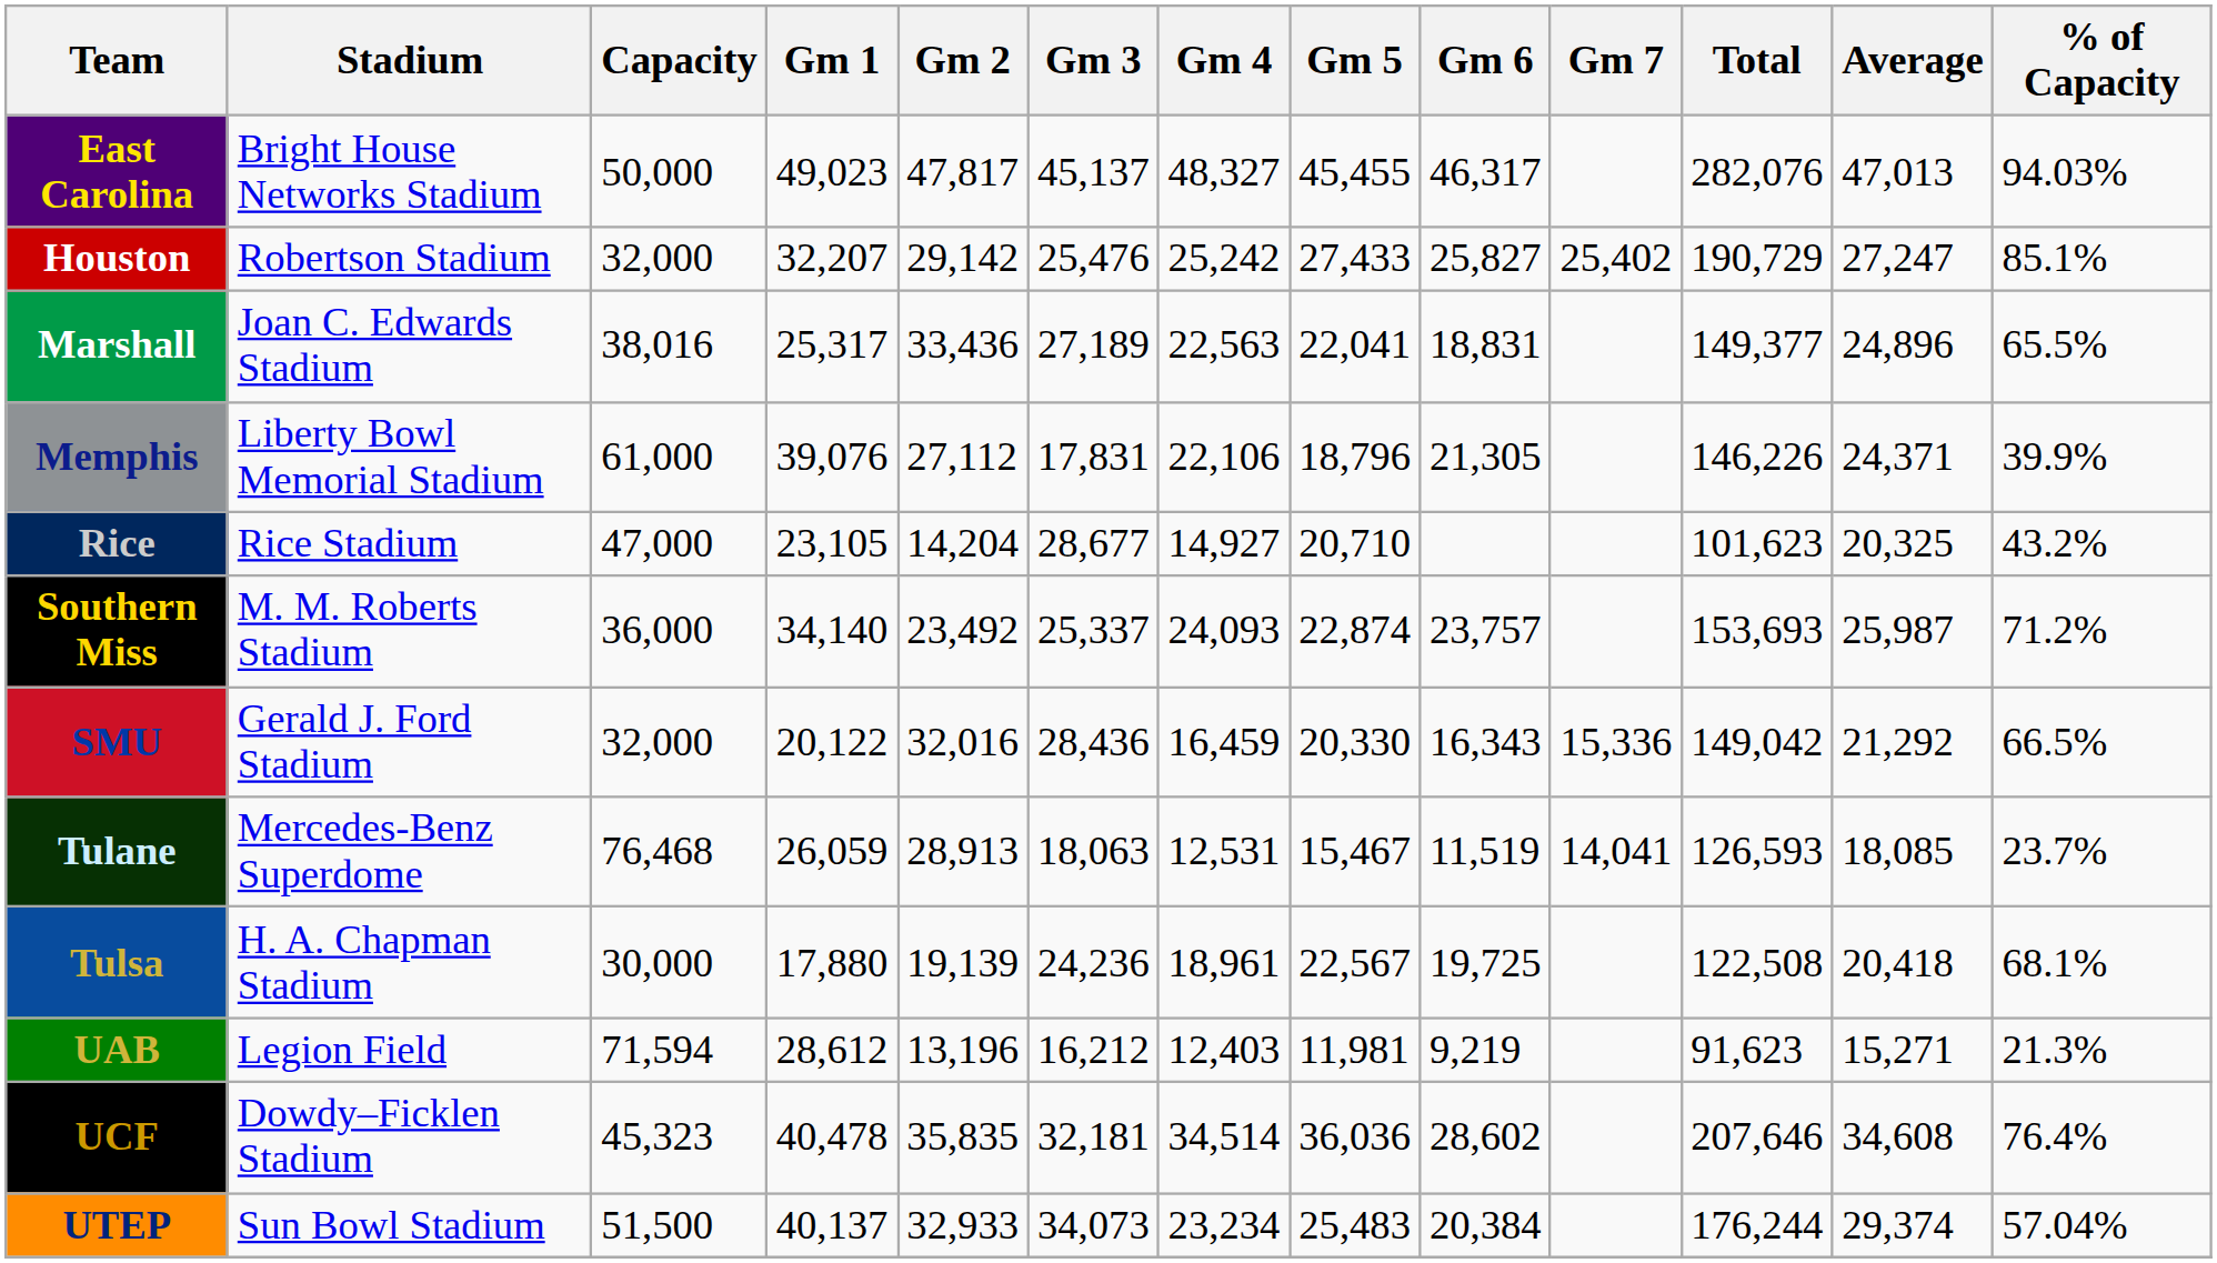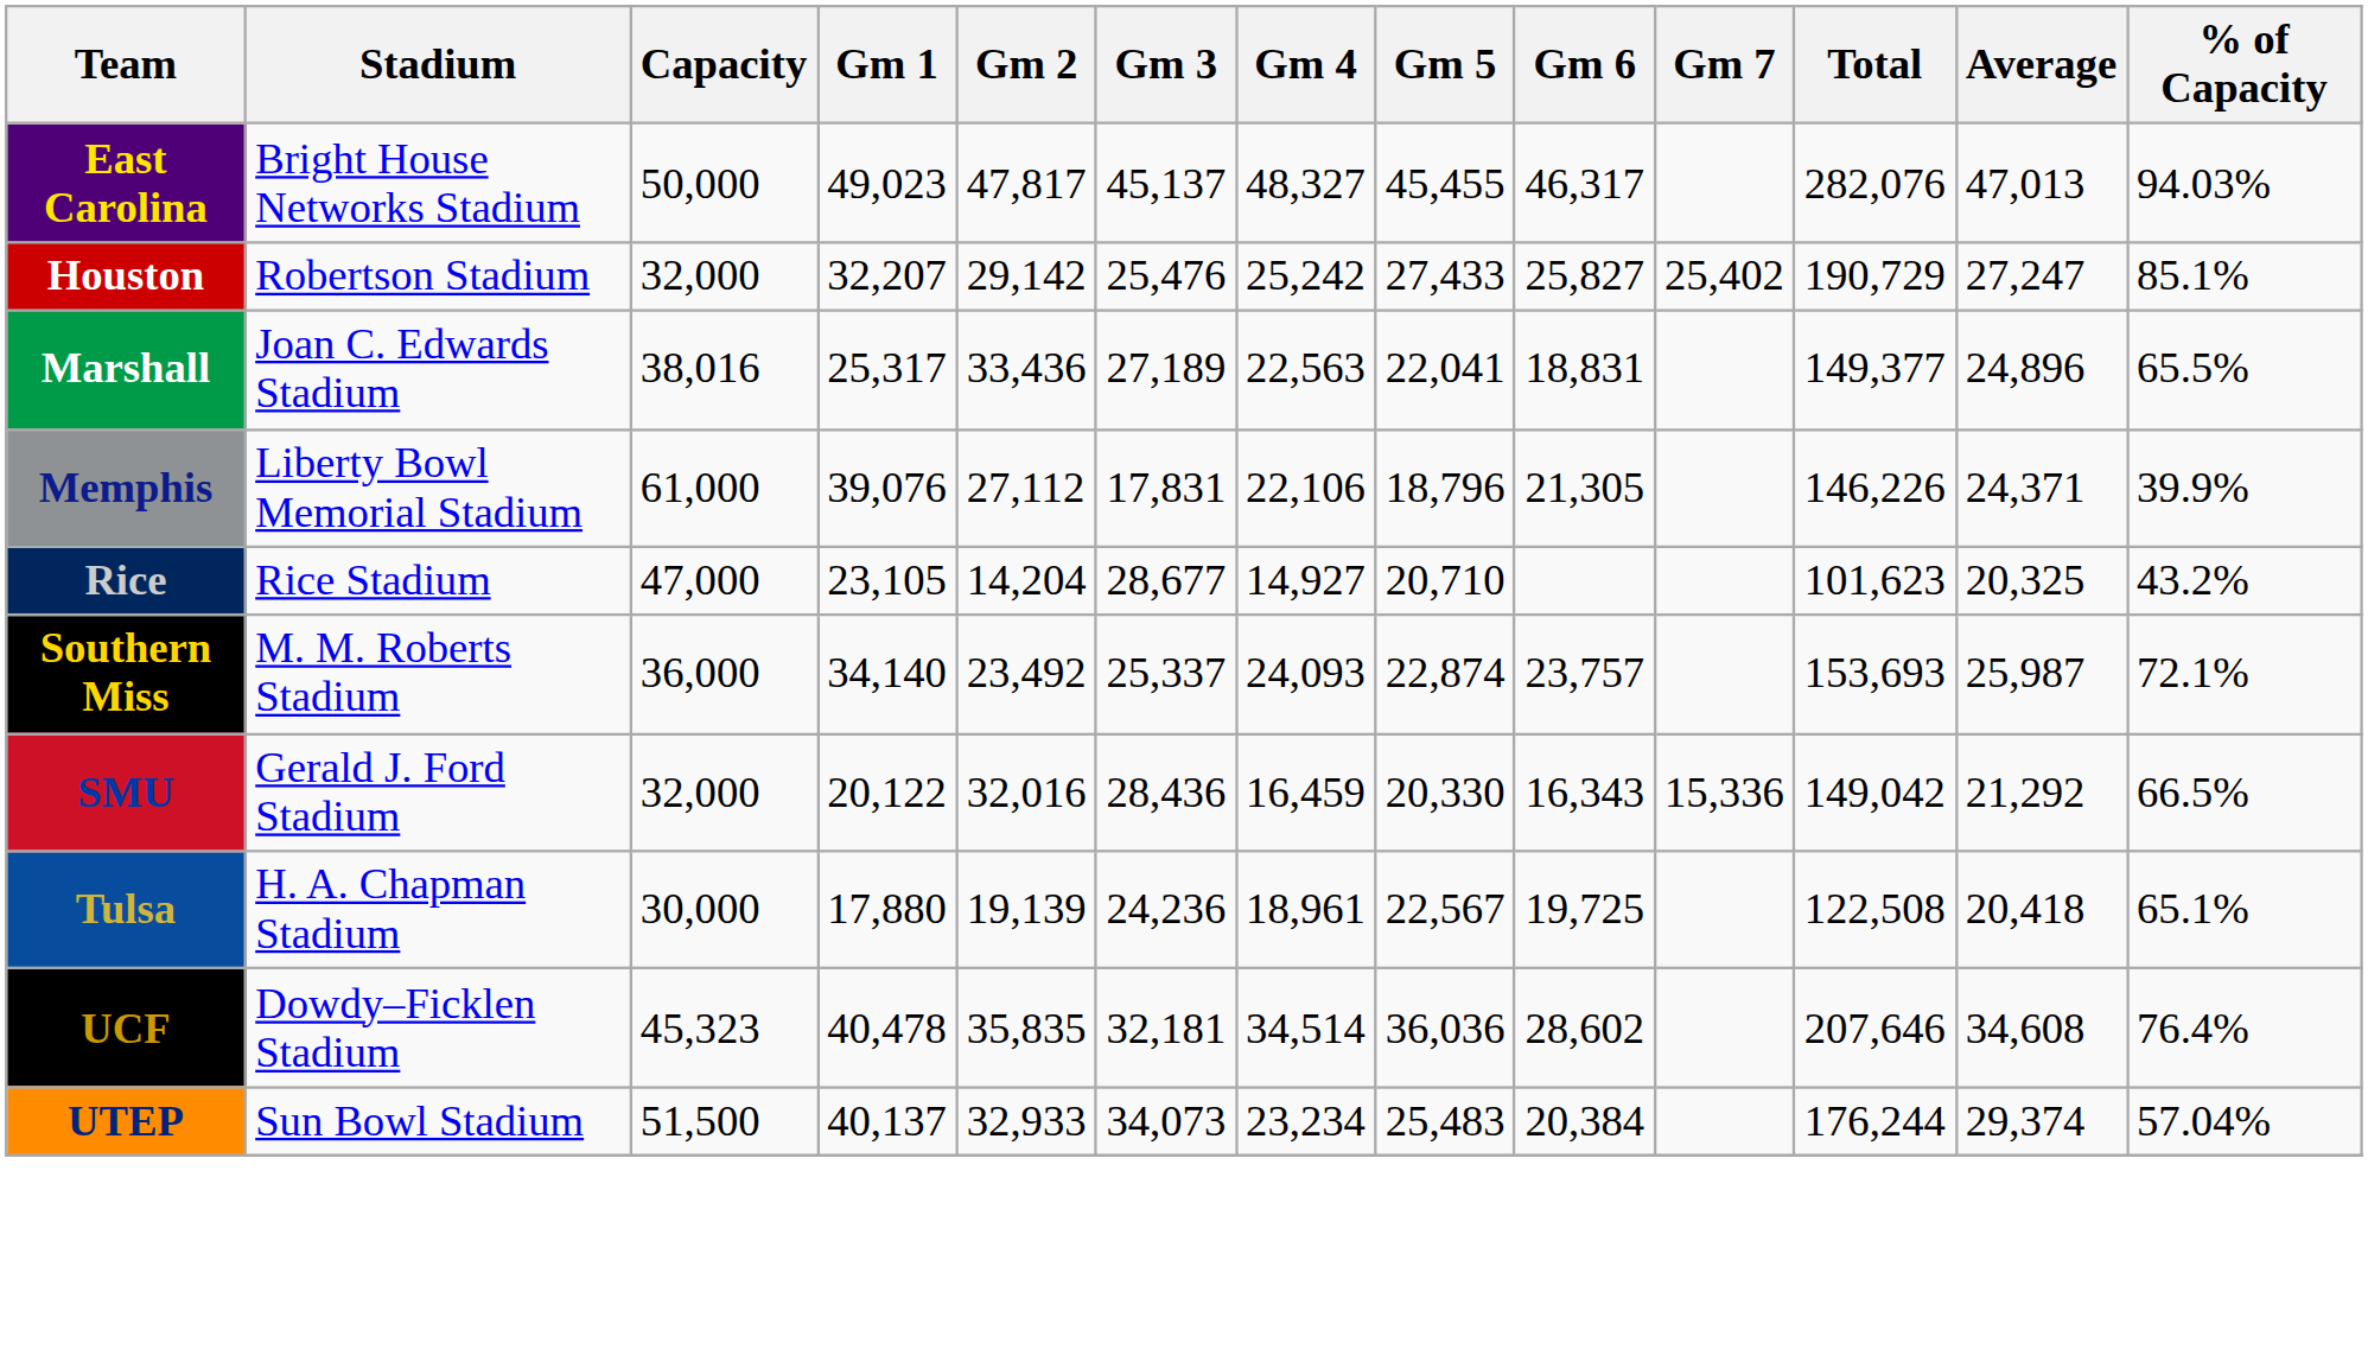Southern Miss | % of Capacity: 71.2% -> 72.1%
- row: Tulane | Mercedes-Benz Superdome | 76,468 | 26,059 | 28,913 | 18,063 | 12,531 | 15,467 | 11,519 | 14,041 | 126,593 | 18,085 | 23.7%
Tulsa | % of Capacity: 68.1% -> 65.1%
- row: UAB | Legion Field | 71,594 | 28,612 | 13,196 | 16,212 | 12,403 | 11,981 | 9,219 | 91,623 | 15,271 | 21.3%
